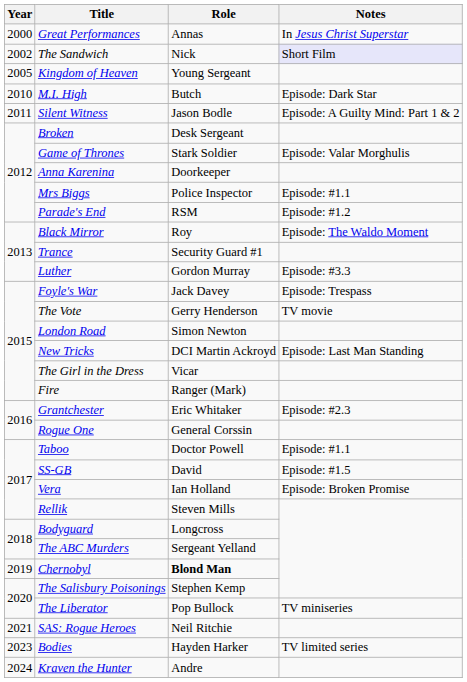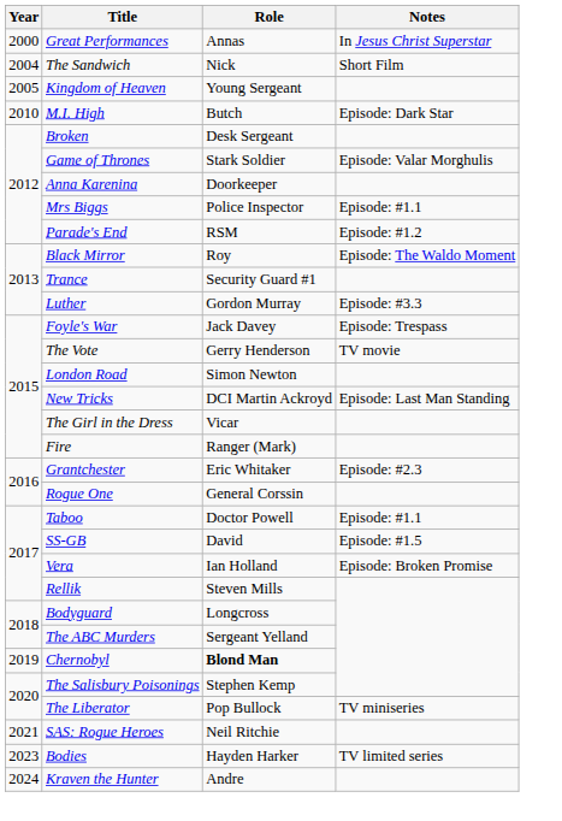The Sandwich | Year: 2002 -> 2004
The Sandwich | Notes: lavender background -> no background
- row: 2011 | Silent Witness | Jason Bodle | Episode: A Guilty Mind: Part 1 & 2
